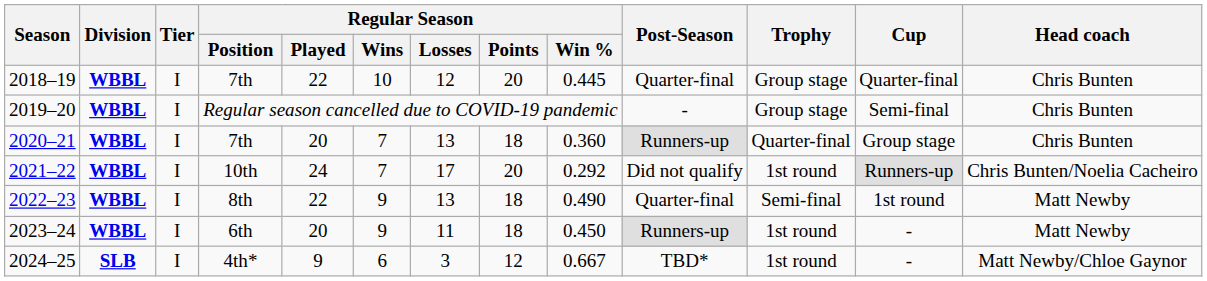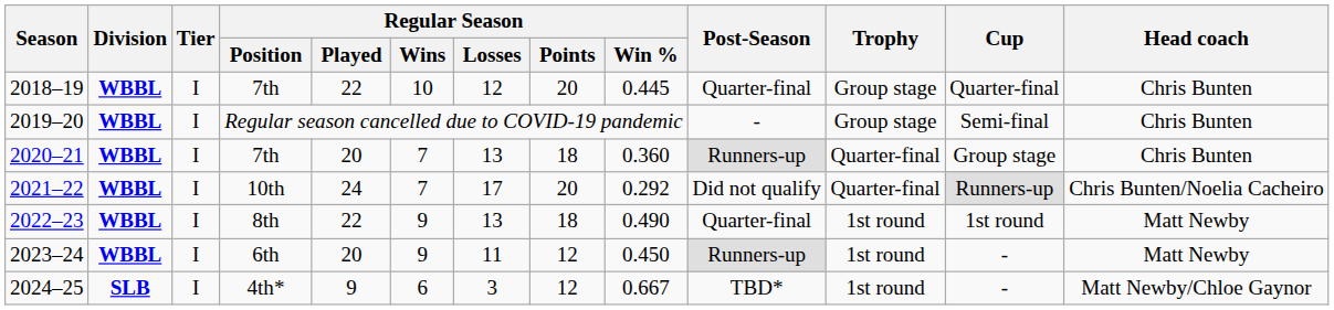2021–22 | Trophy: 1st round -> Quarter-final
2022–23 | Trophy: Semi-final -> 1st round
2023–24 | Regular Season / Points: 18 -> 12
